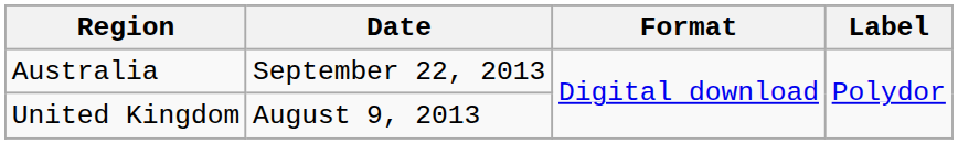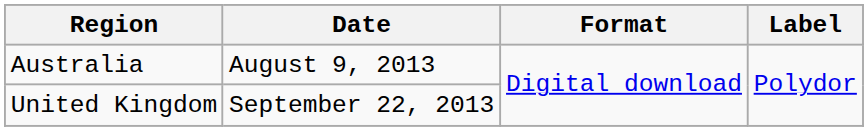Australia | Date: September 22, 2013 -> August 9, 2013
United Kingdom | Date: August 9, 2013 -> September 22, 2013
